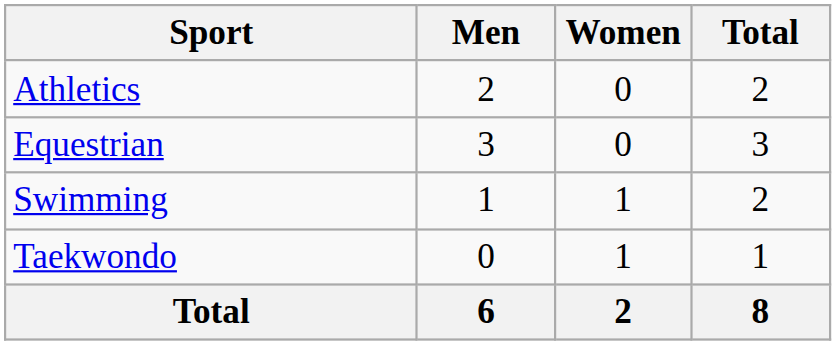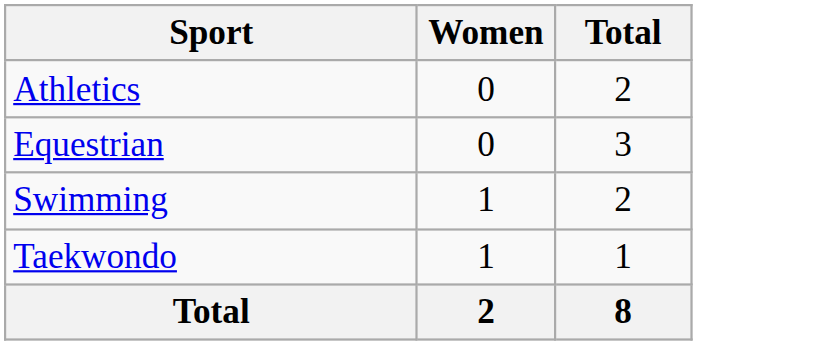- column: Men | 2 | 3 | 1 | 0 | 6
